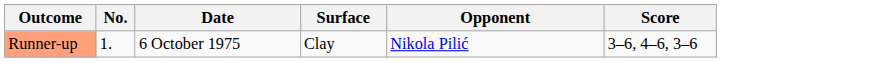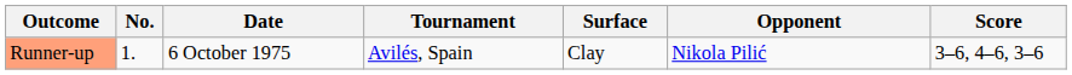+ column: Tournament | Avilés, Spain
